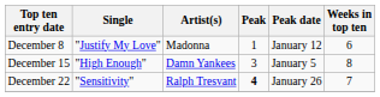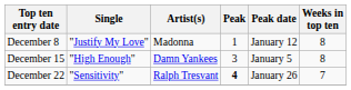December 8 | Weeks in top ten: 6 -> 8
